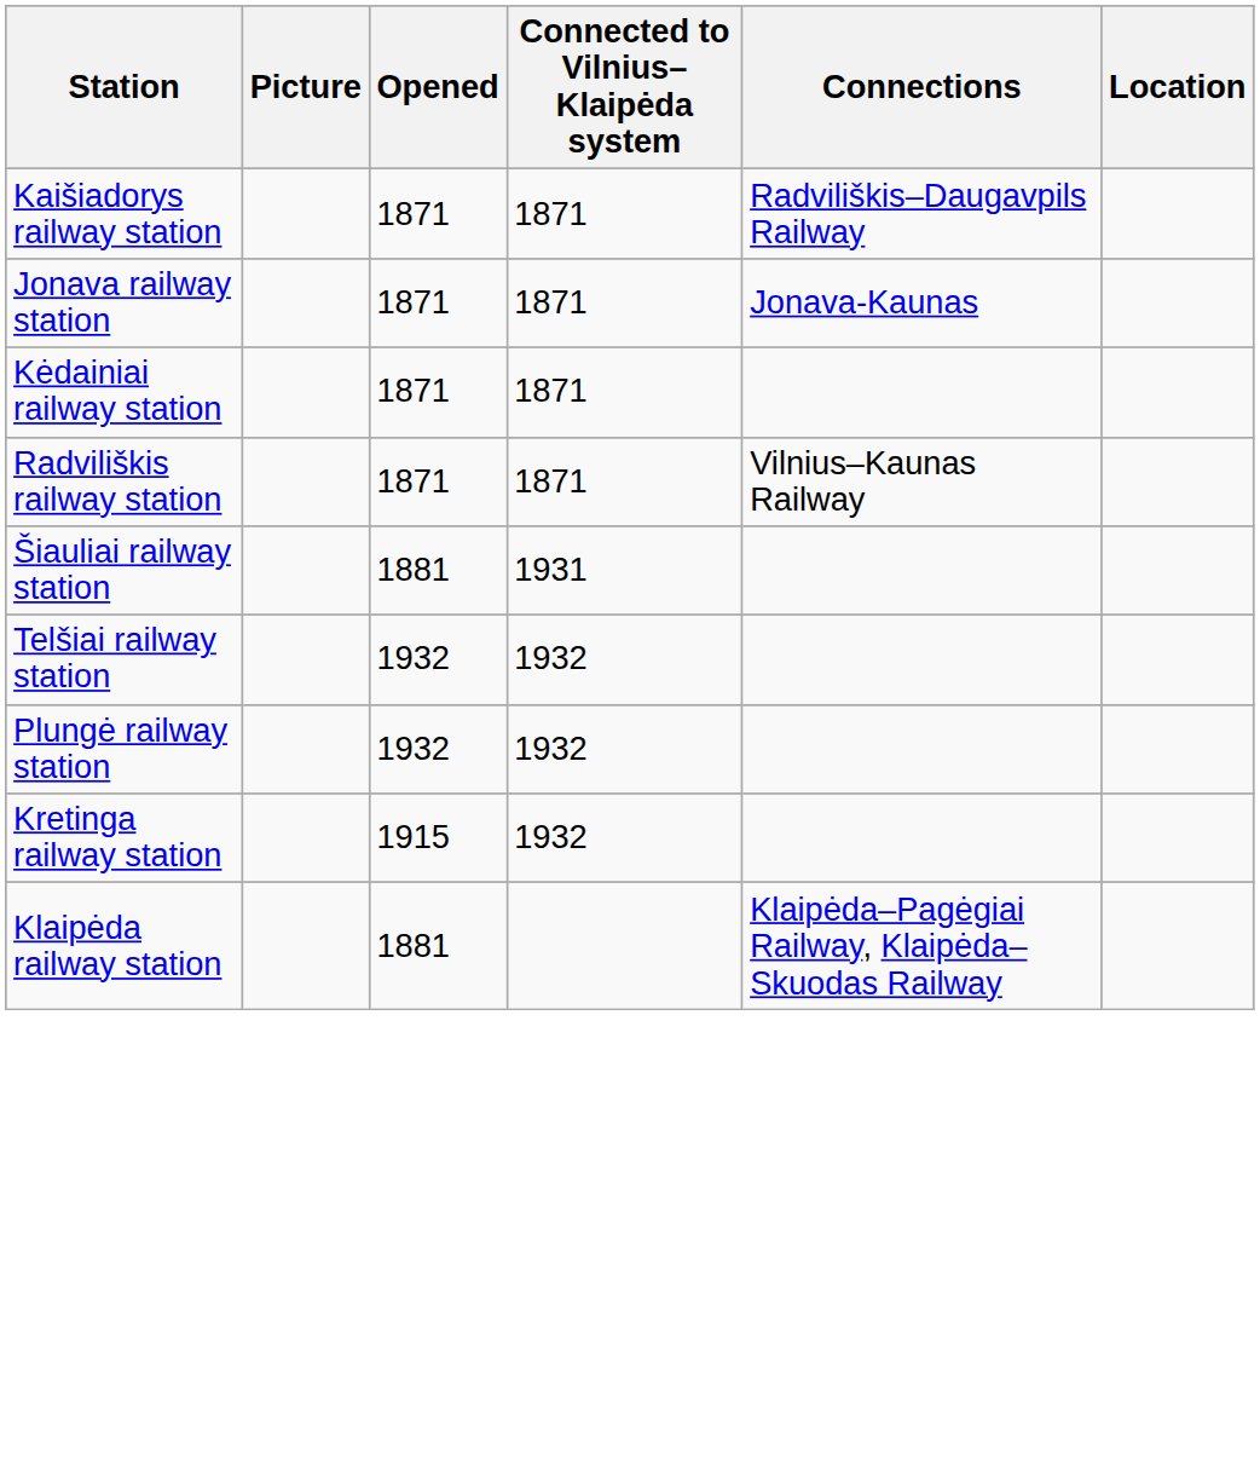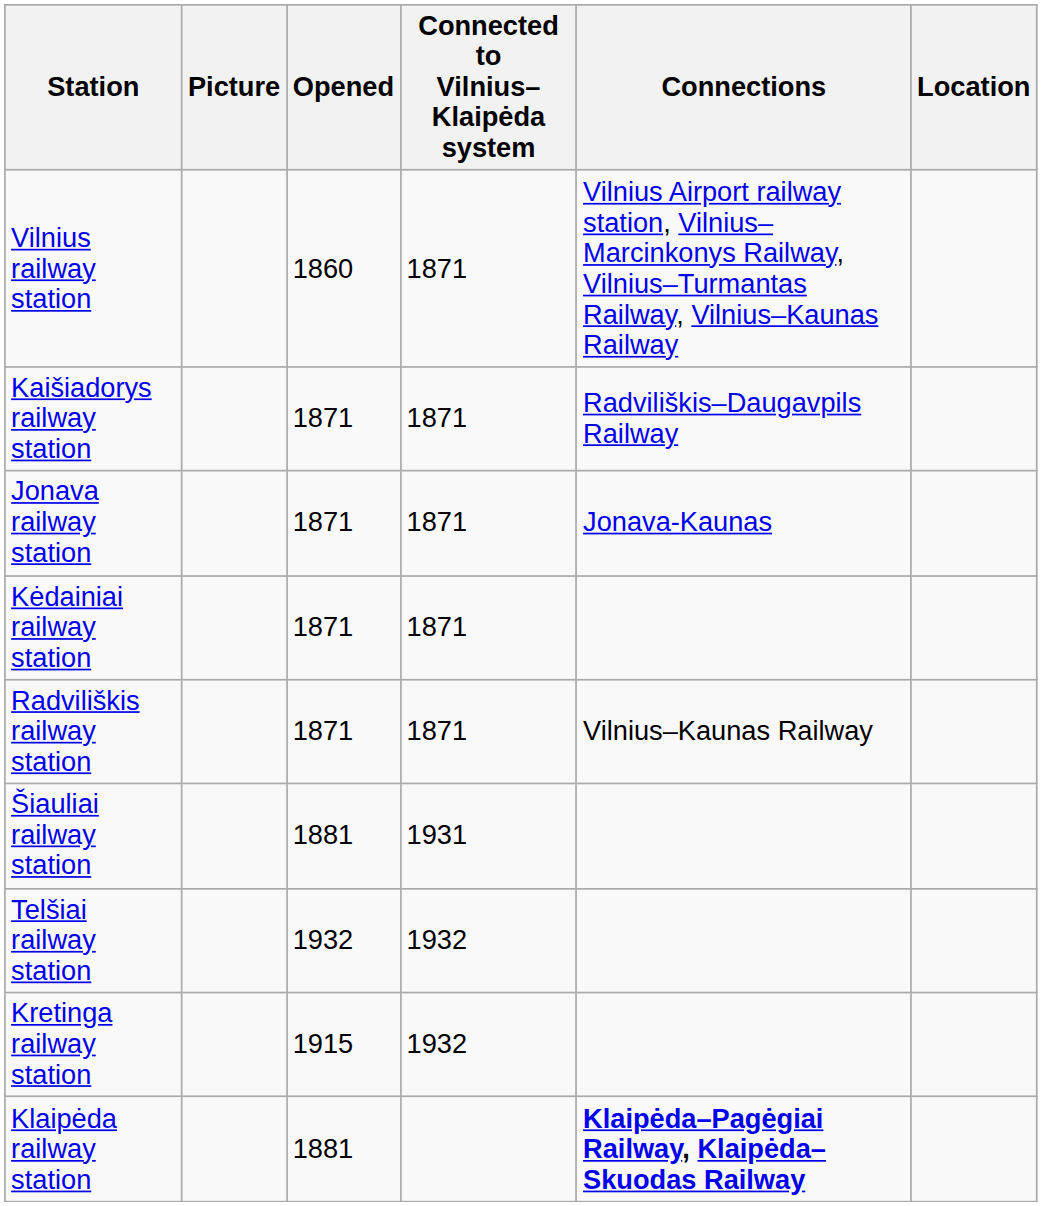+ row: Vilnius railway station | 1860 | 1871 | Vilnius Airport railway station, Vilnius–Marcinkonys Railway, Vilnius–Turmantas Railway, Vilnius–Kaunas Railway
- row: Plungė railway station | 1932 | 1932
Klaipėda railway station | Connections: normal -> bold
